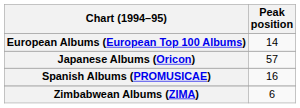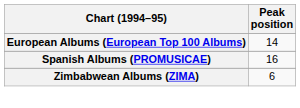- row: Japanese Albums (Oricon) | 57
